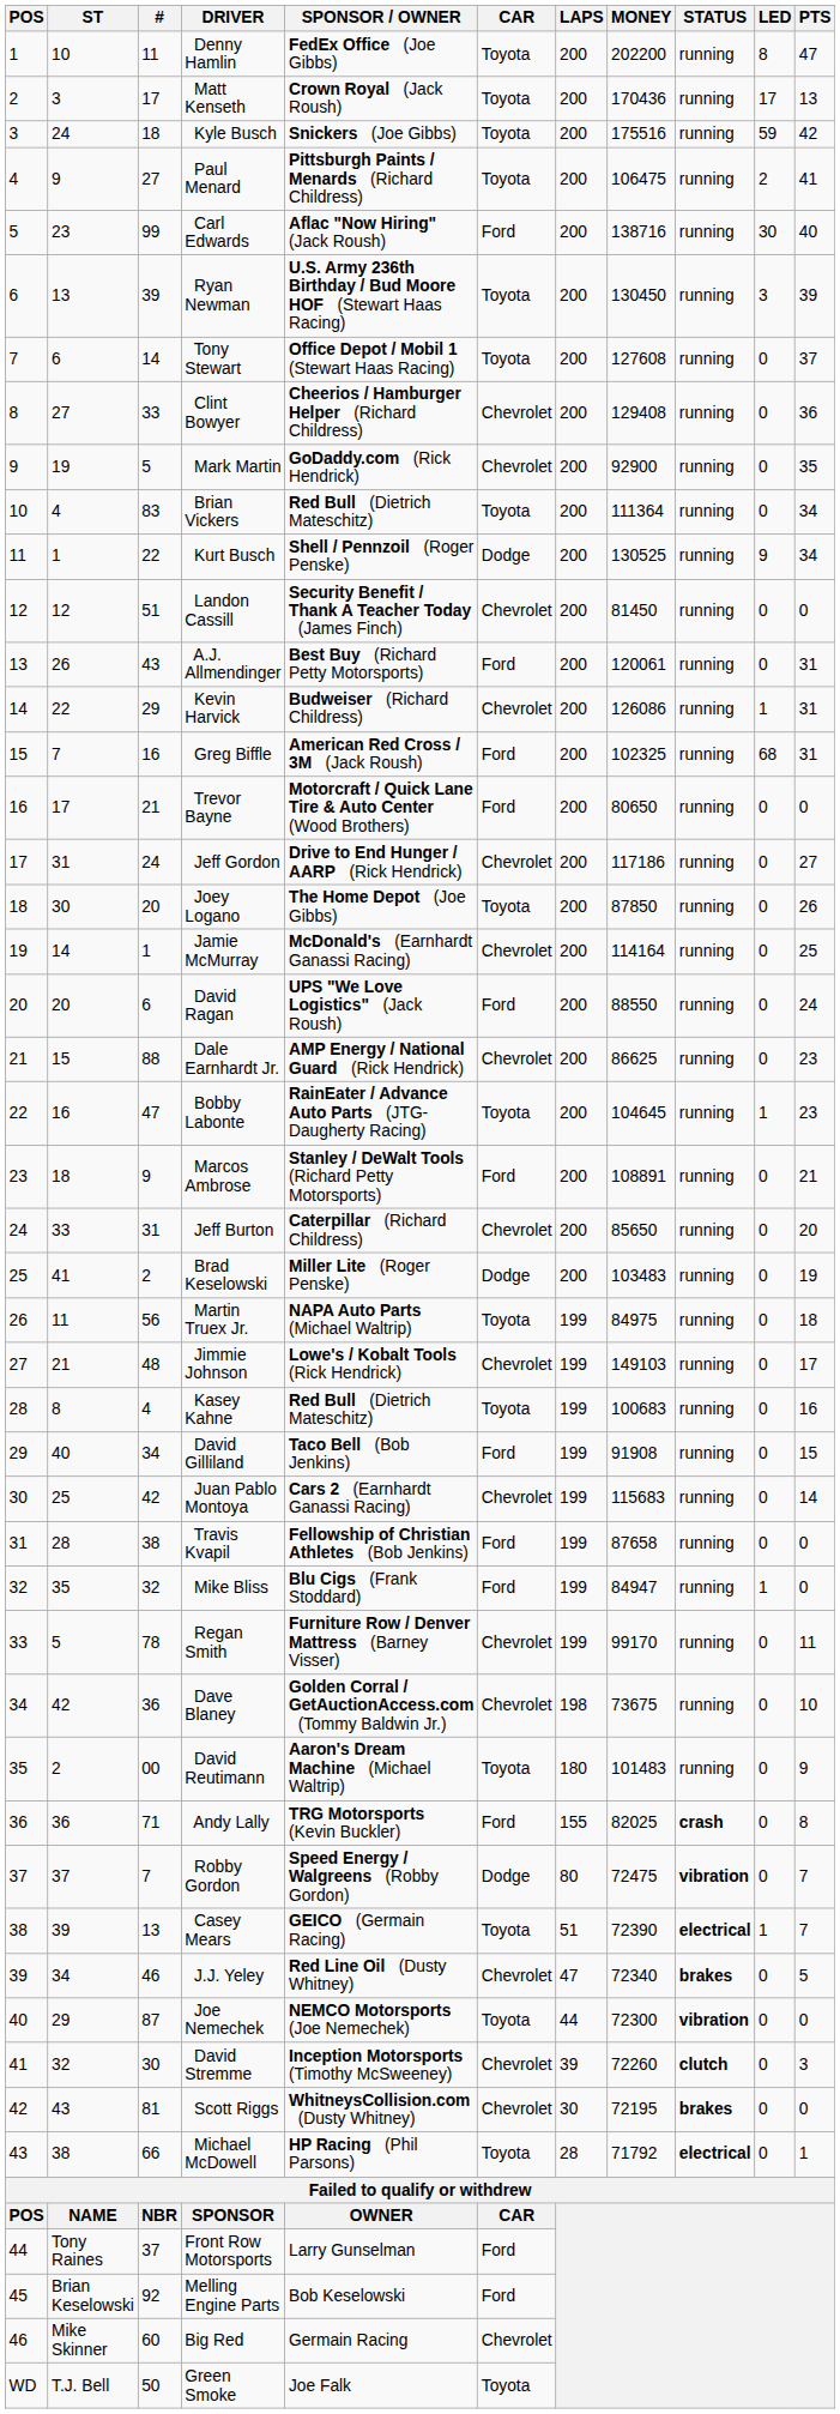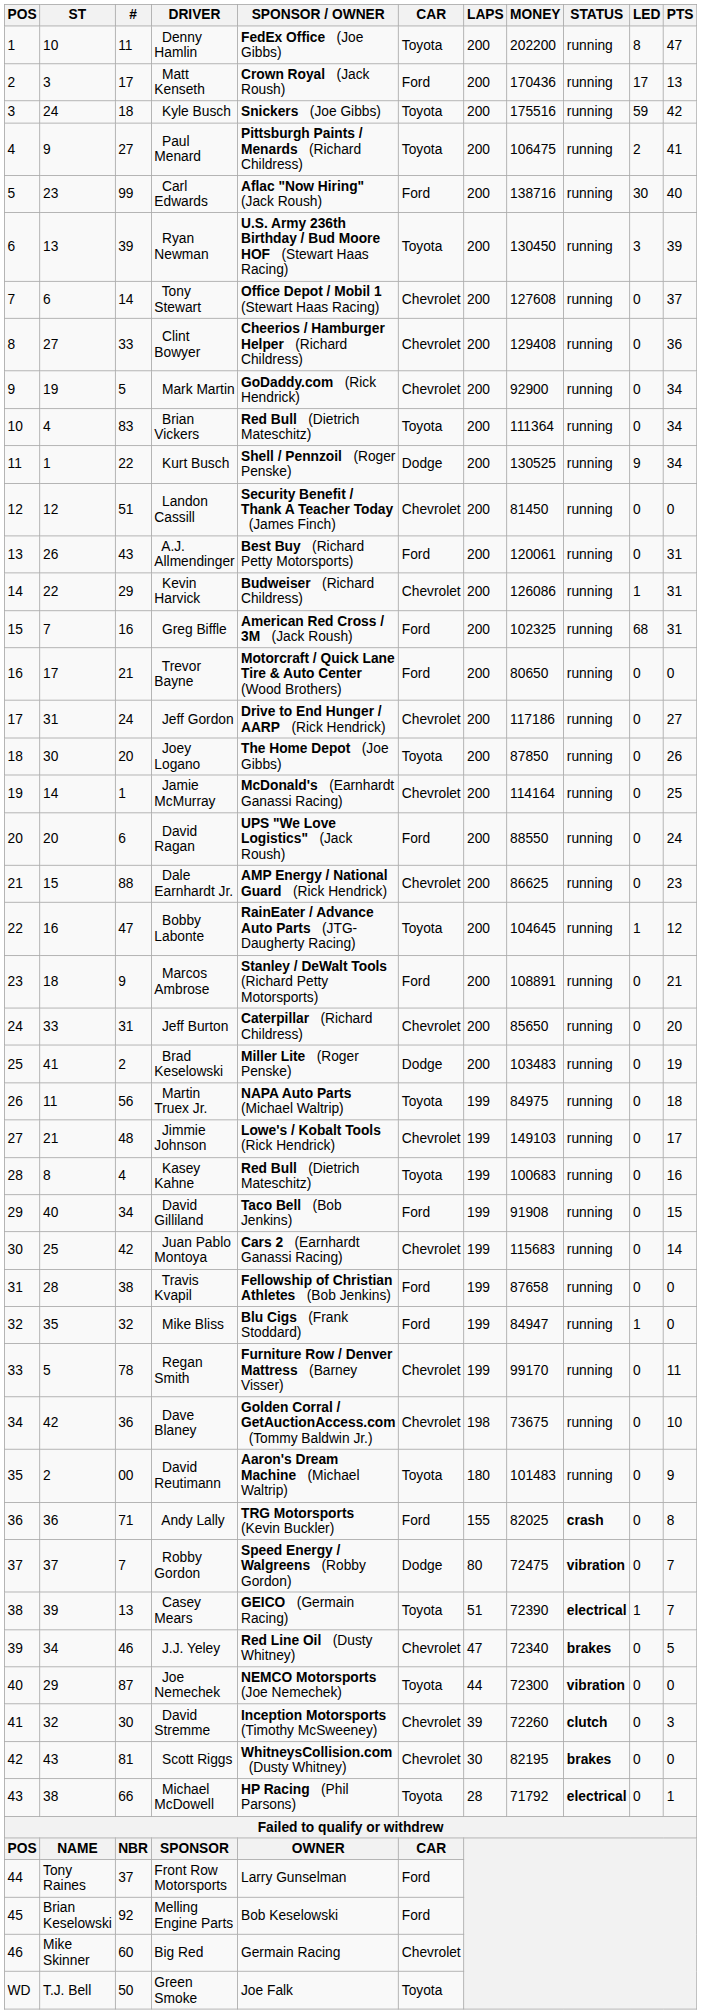Matt Kenseth | CAR: Toyota -> Ford
Tony Stewart | CAR: Toyota -> Chevrolet
Mark Martin | PTS: 35 -> 34
Bobby Labonte | PTS: 23 -> 12
Scott Riggs | MONEY: 72195 -> 82195
